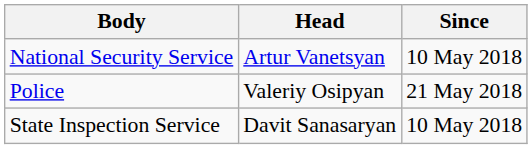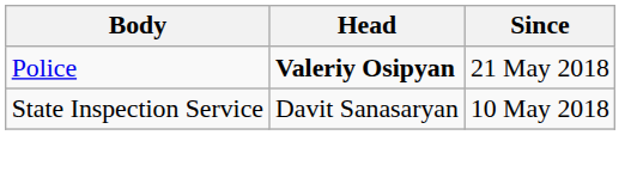- row: National Security Service | Artur Vanetsyan | 10 May 2018
Police | Head: normal -> bold
